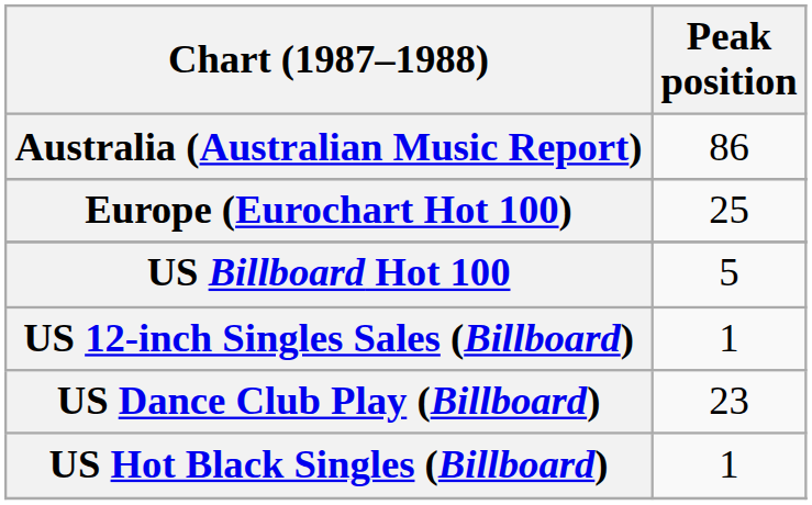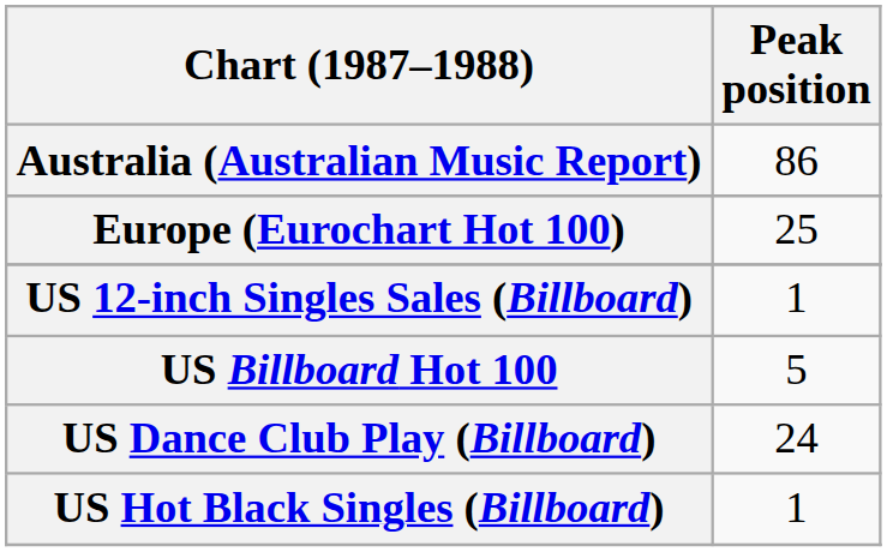rows swapped: US Billboard Hot 100 <-> US 12-inch Singles Sales (Billboard)
US Dance Club Play (Billboard) | Peak position: 23 -> 24
